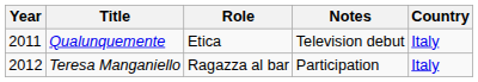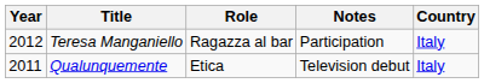rows swapped: Teresa Manganiello <-> Qualunquemente
